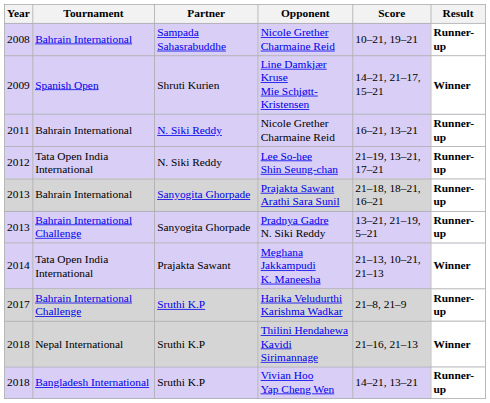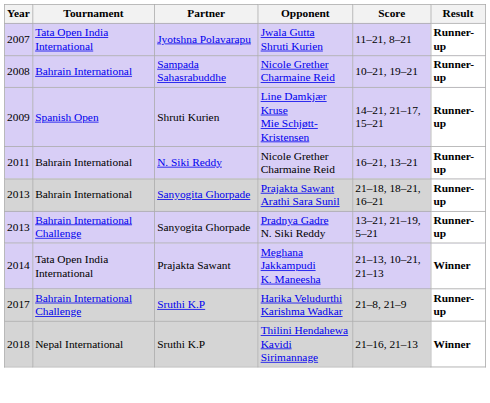+ row: 2007 | Tata Open India International | Jyotshna Polavarapu | Jwala Gutta Shruti Kurien | 11–21, 8–21 | Runner-up
Line Damkjær Kruse Mie Schjøtt-Kristensen | Result: Winner -> Runner-up
- row: 2012 | Tata Open India International | N. Siki Reddy | Lee So-hee Shin Seung-chan | 21–19, 13–21, 17–21 | Runner-up
- row: 2018 | Bangladesh International | Sruthi K.P | Vivian Hoo Yap Cheng Wen | 14–21, 13–21 | Runner-up
